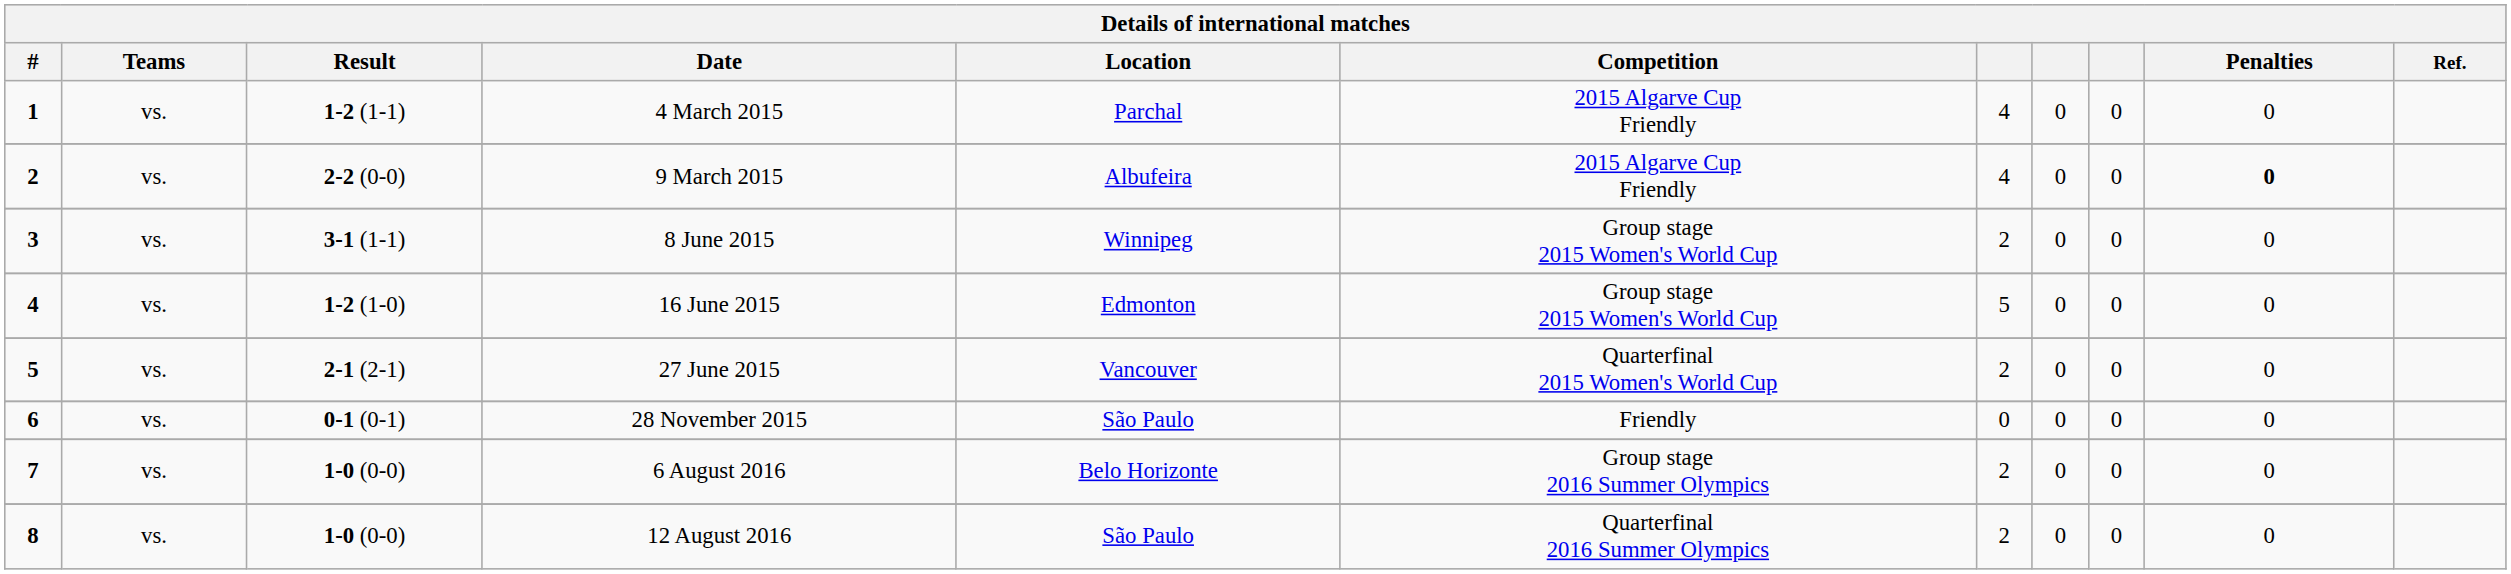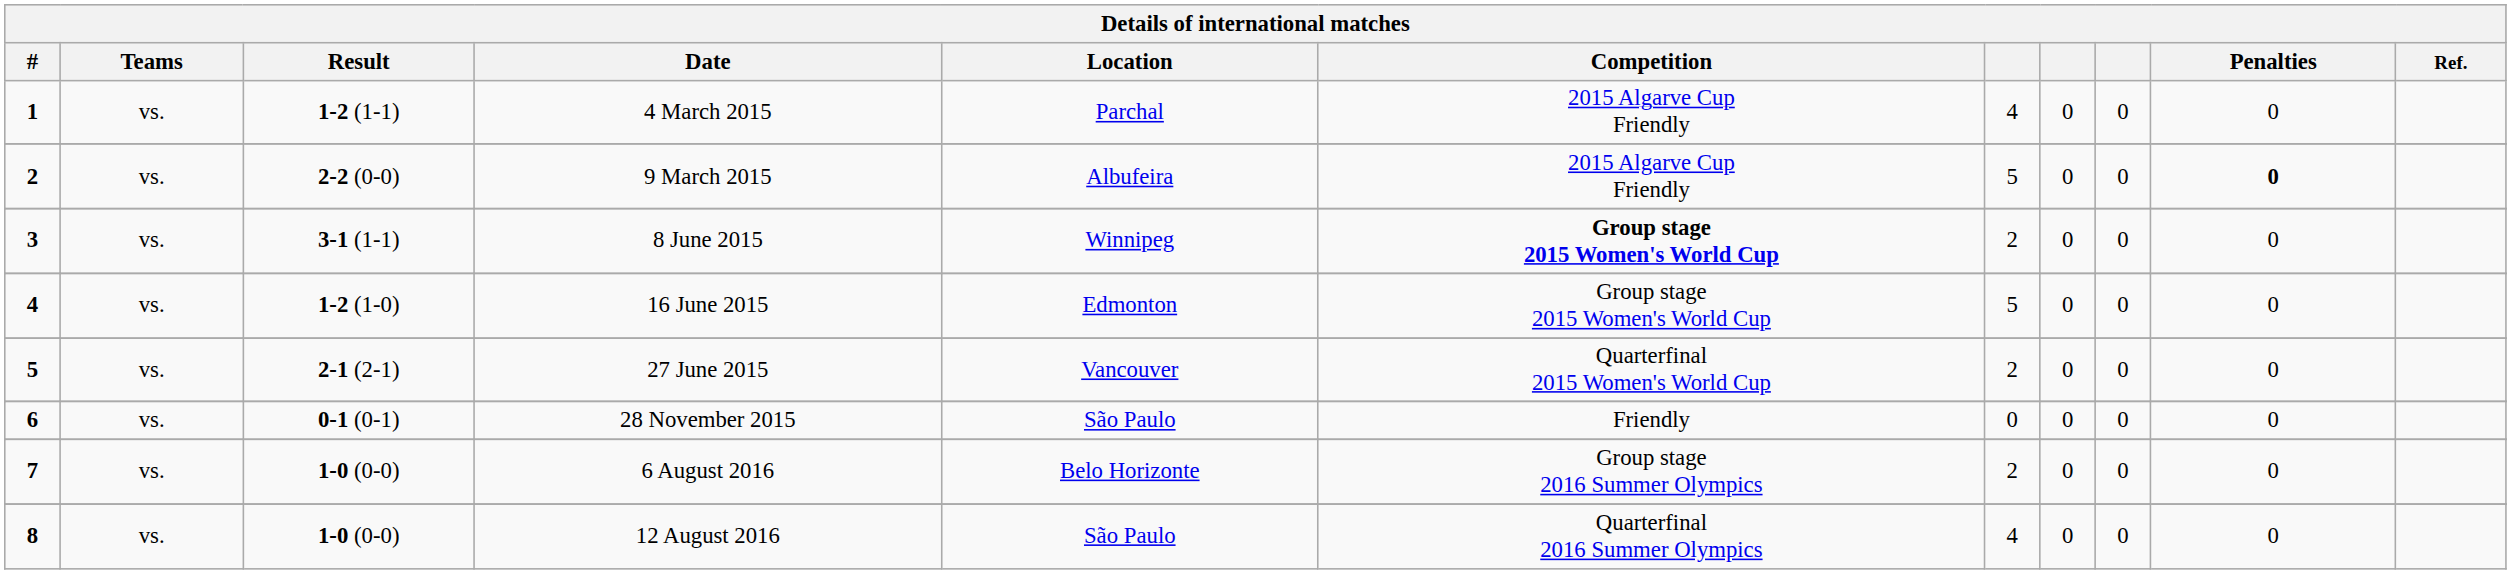9 March 2015 | column 7: 4 -> 5
8 June 2015 | Competition: normal -> bold
12 August 2016 | column 7: 2 -> 4
